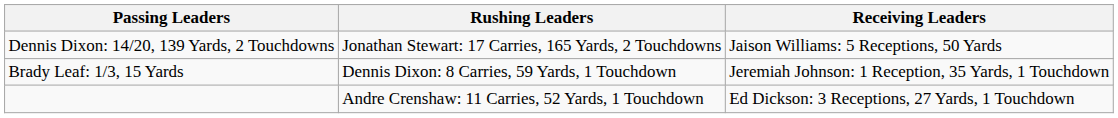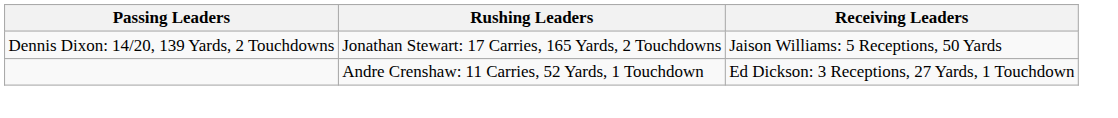- row: Brady Leaf: 1/3, 15 Yards | Dennis Dixon: 8 Carries, 59 Yards, 1 Touchdown | Jeremiah Johnson: 1 Reception, 35 Yards, 1 Touchdown
